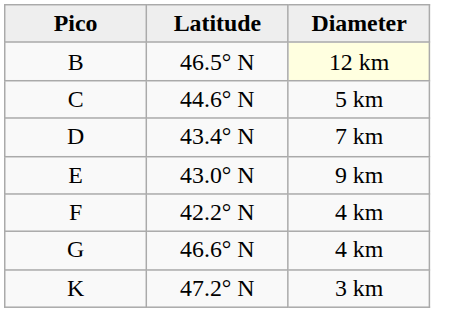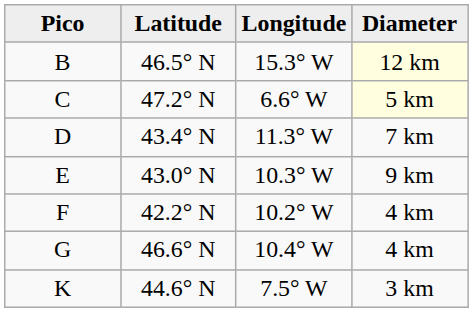+ column: Longitude | 15.3° W | 6.6° W | 11.3° W | 10.3° W | 10.2° W | 10.4° W | 7.5° W
C | Latitude: 44.6° N -> 47.2° N
C | Diameter: no background -> lightyellow background
K | Latitude: 47.2° N -> 44.6° N
